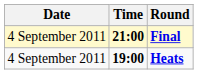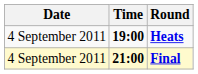rows swapped: Heats <-> Final
